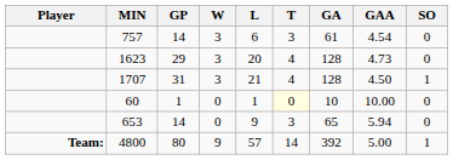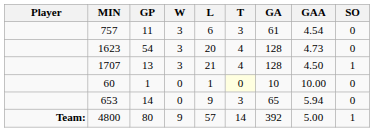757 | GP: 14 -> 11
1623 | GP: 29 -> 54
1707 | GP: 31 -> 13
